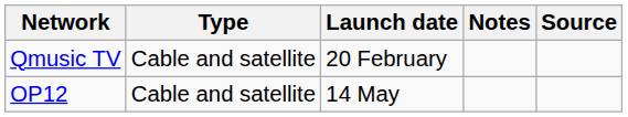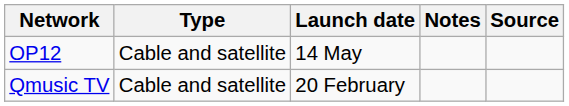rows swapped: Qmusic TV <-> OP12
